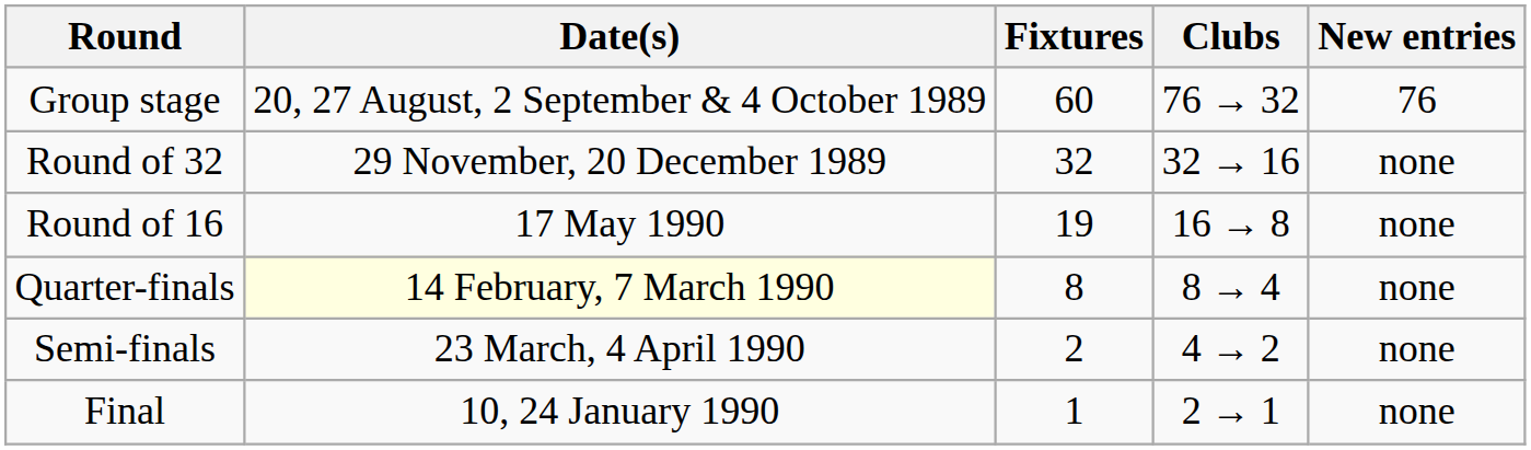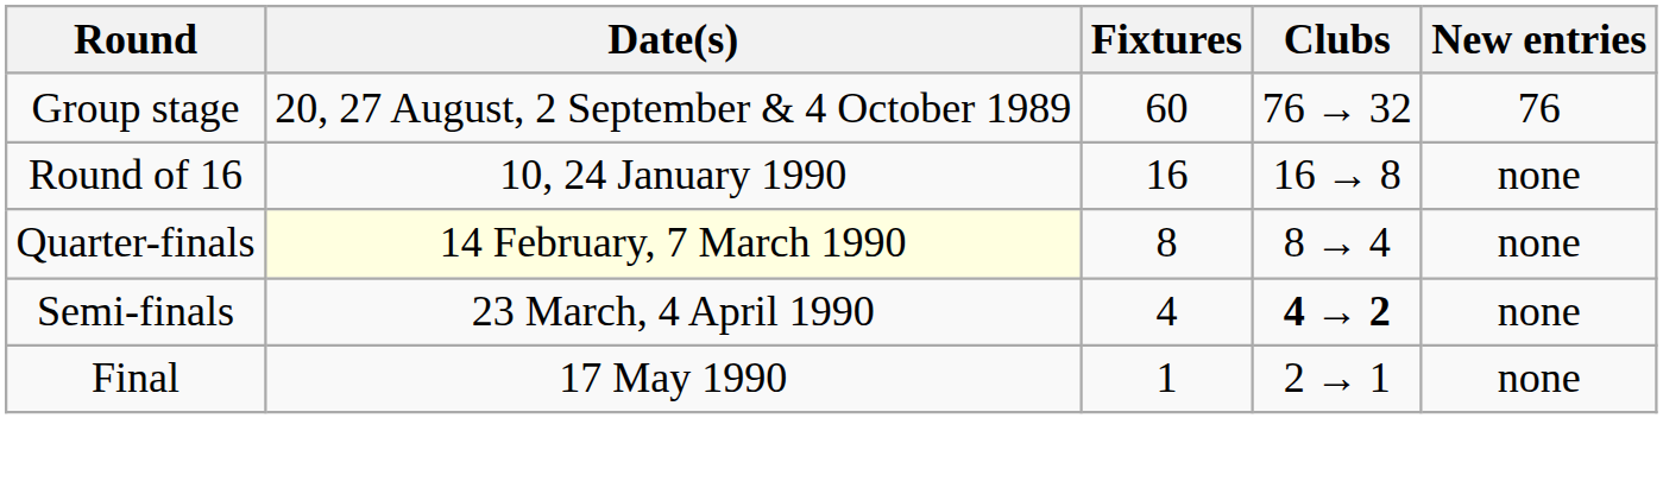- row: Round of 32 | 29 November, 20 December 1989 | 32 | 32 → 16 | none
Round of 16 | Date(s): 17 May 1990 -> 10, 24 January 1990
Round of 16 | Fixtures: 19 -> 16
Semi-finals | Fixtures: 2 -> 4
Semi-finals | Clubs: normal -> bold
Final | Date(s): 10, 24 January 1990 -> 17 May 1990
